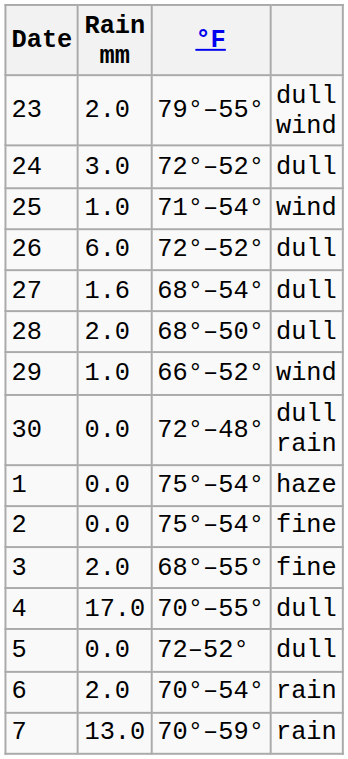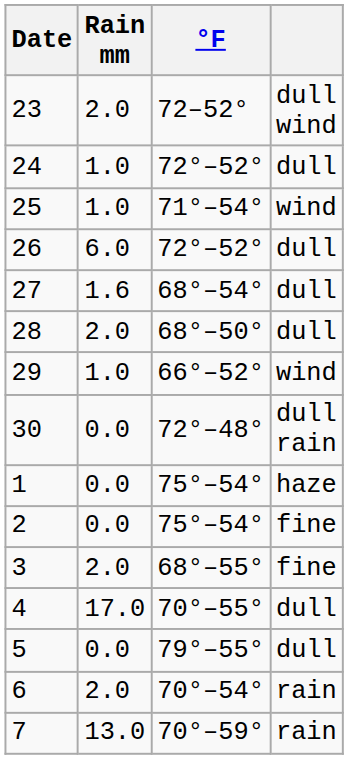23 | °F: 79°–55° -> 72–52°
24 | Rain mm: 3.0 -> 1.0
5 | °F: 72–52° -> 79°–55°
